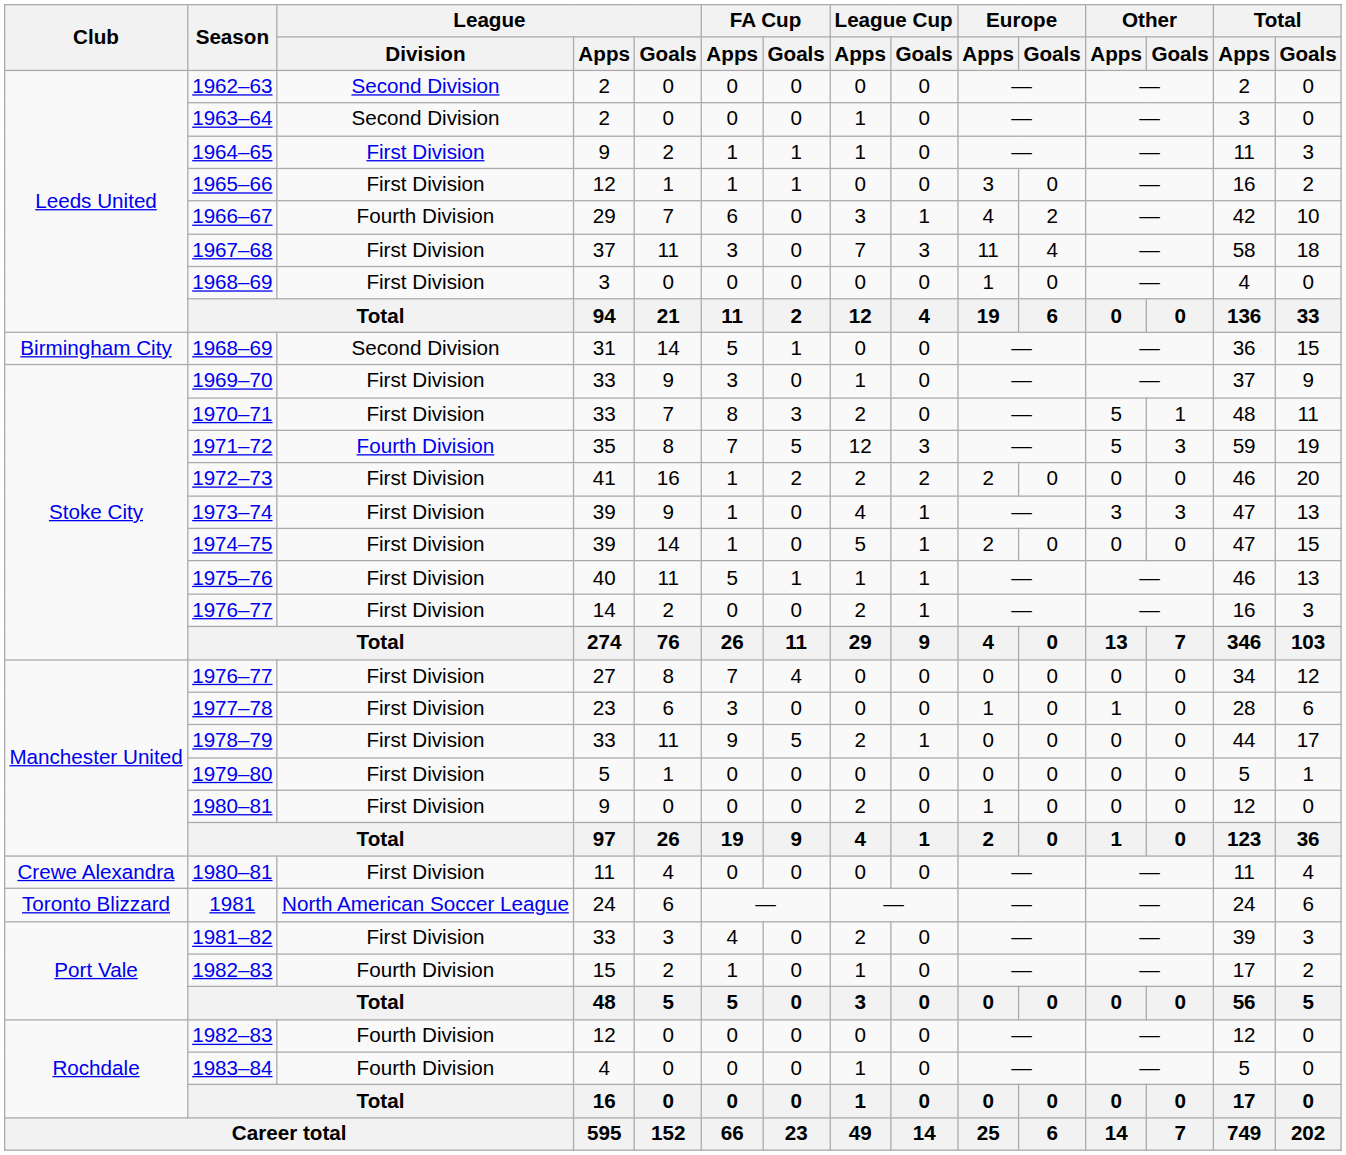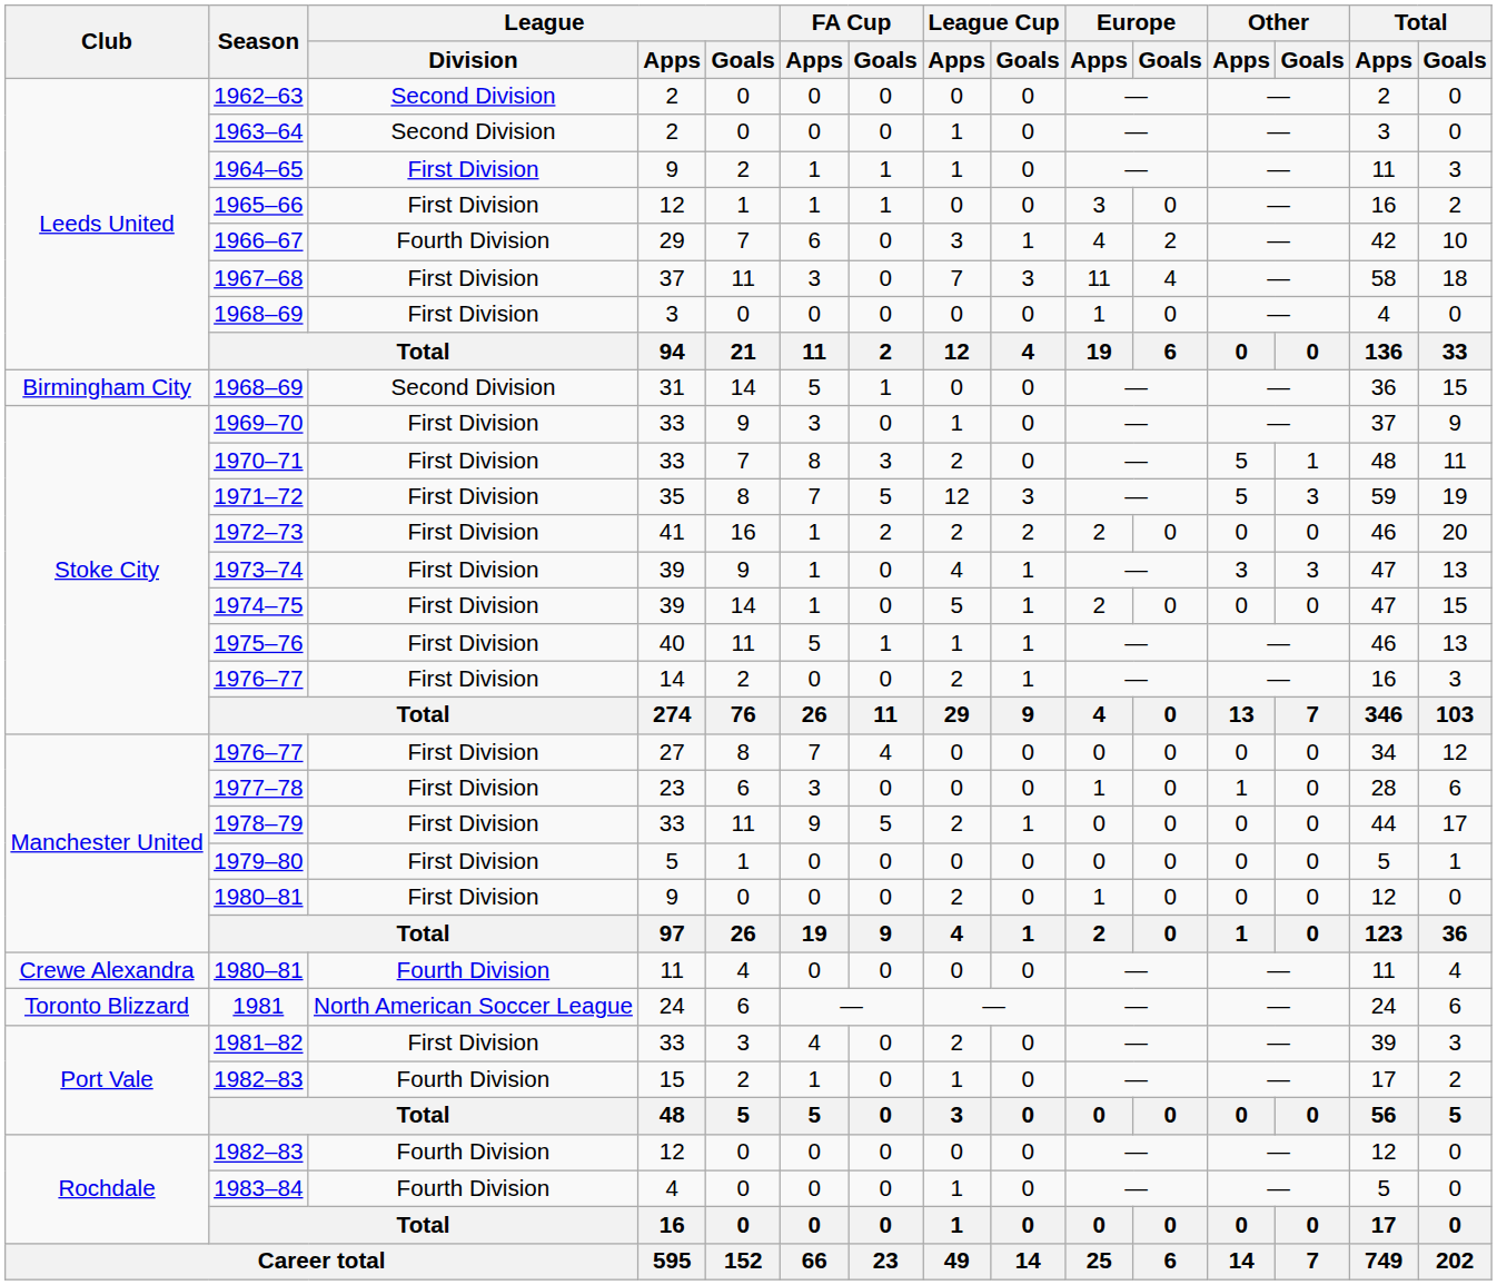1971–72 | League / Division: Fourth Division -> First Division
1980–81 / 11 | League / Division: First Division -> Fourth Division
